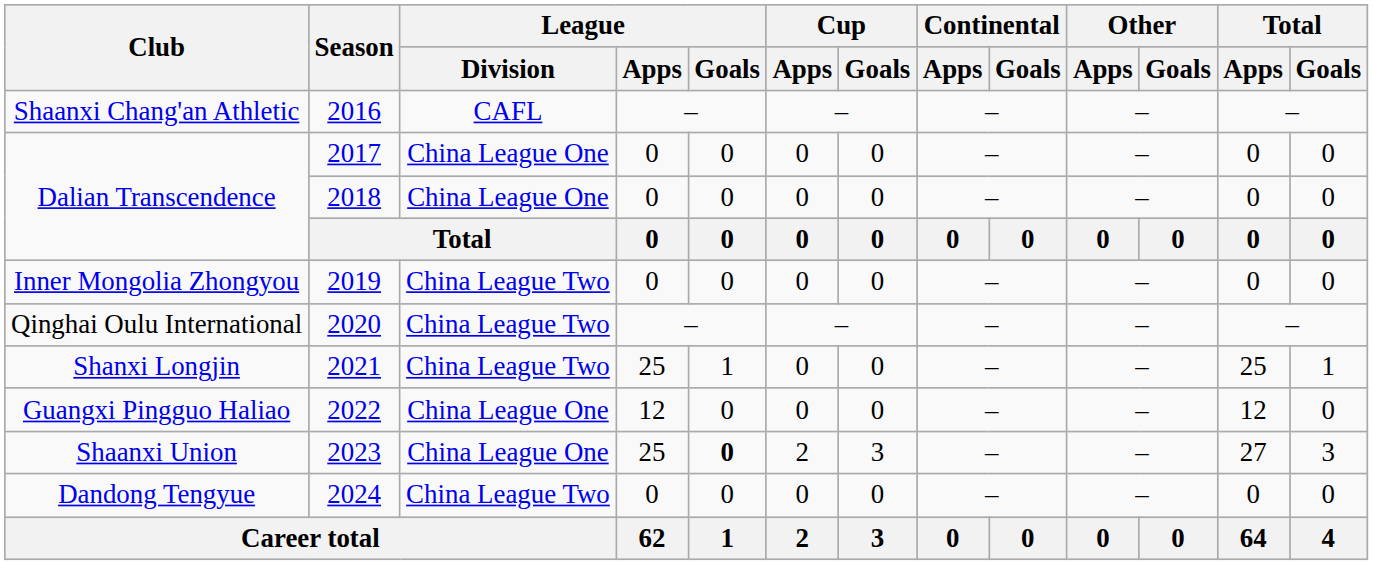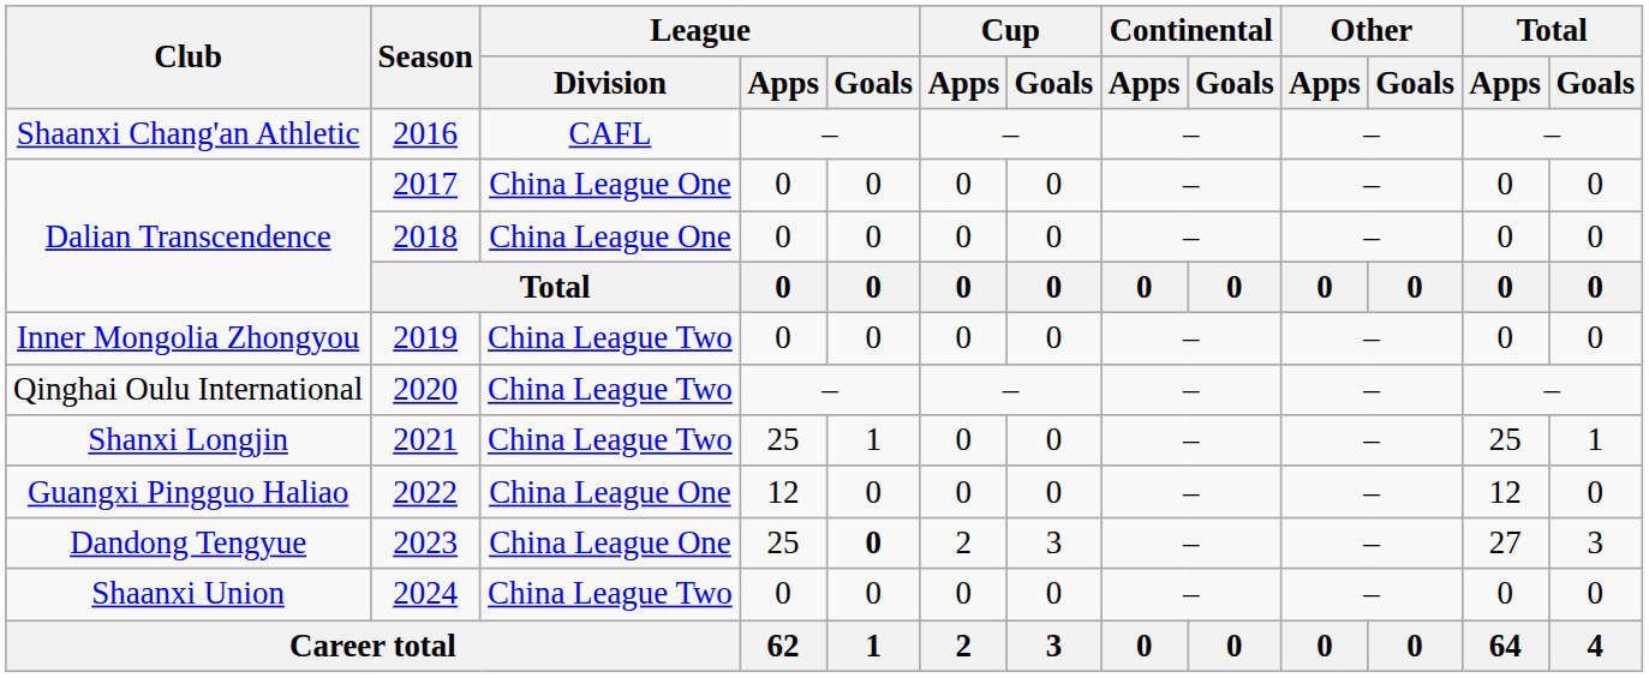2023 | Club: Shaanxi Union -> Dandong Tengyue
2024 | Club: Dandong Tengyue -> Shaanxi Union
